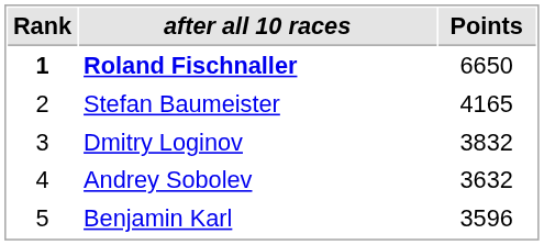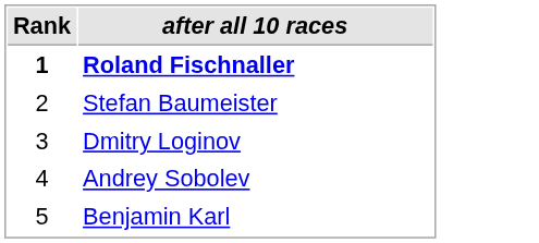- column: Points | 6650 | 4165 | 3832 | 3632 | 3596
